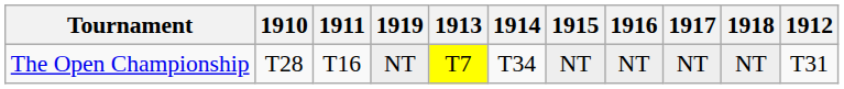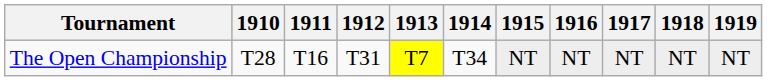columns swapped: 1912 <-> 1919
